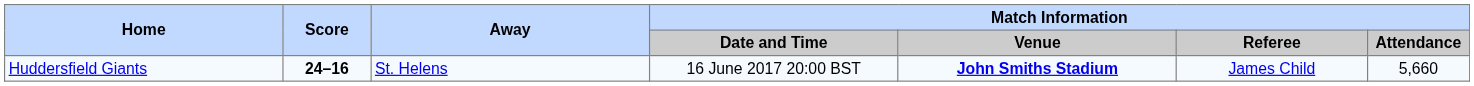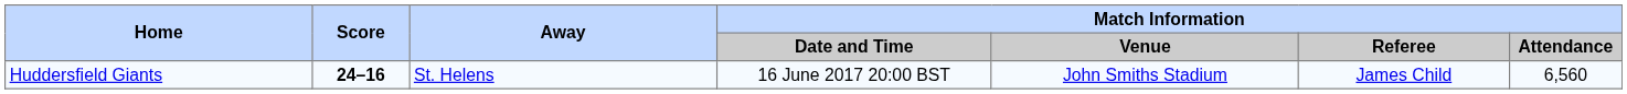Huddersfield Giants | Match Information / Venue: bold -> normal
Huddersfield Giants | Match Information / Attendance: 5,660 -> 6,560
